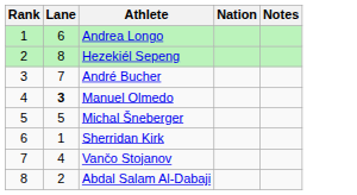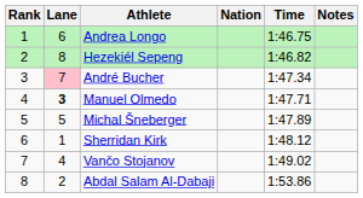+ column: Time | 1:46.75 | 1:46.82 | 1:47.34 | 1:47.71 | 1:47.89 | 1:48.12 | 1:49.02 | 1:53.86
André Bucher | Lane: no background -> pink background
